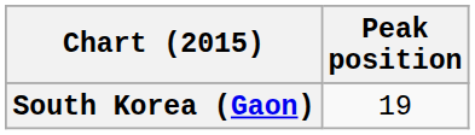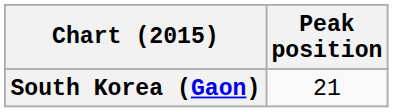South Korea (Gaon) | Peak position: 19 -> 21
